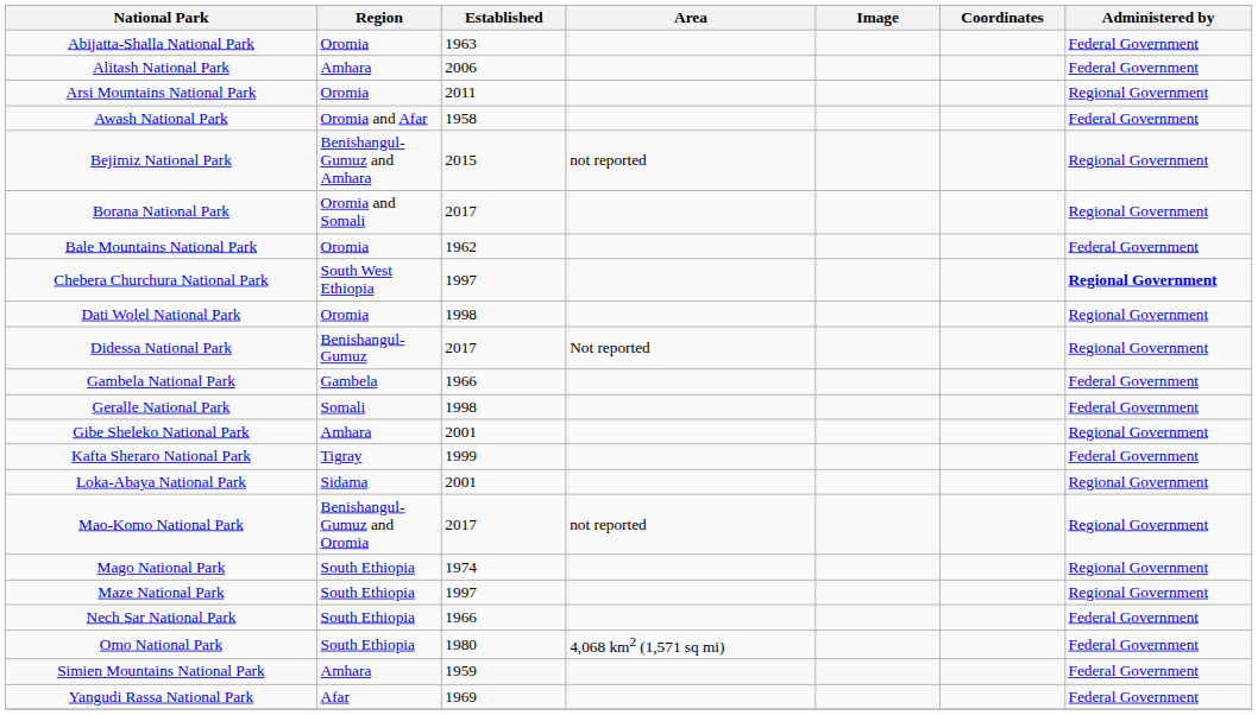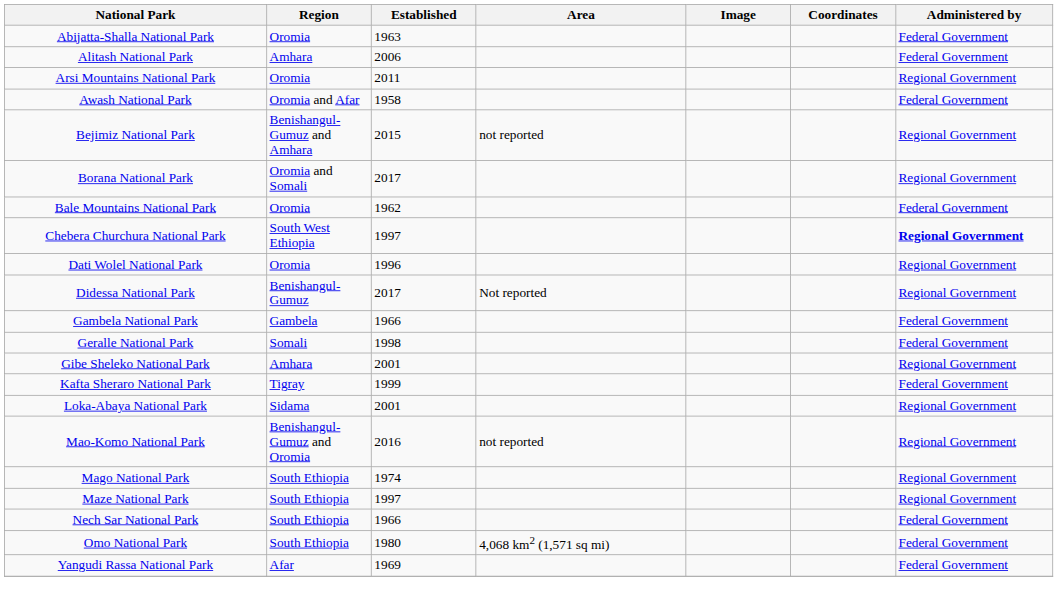Dati Wolel National Park | Established: 1998 -> 1996
Mao-Komo National Park | Established: 2017 -> 2016
- row: Simien Mountains National Park | Amhara | 1959 | Federal Government
